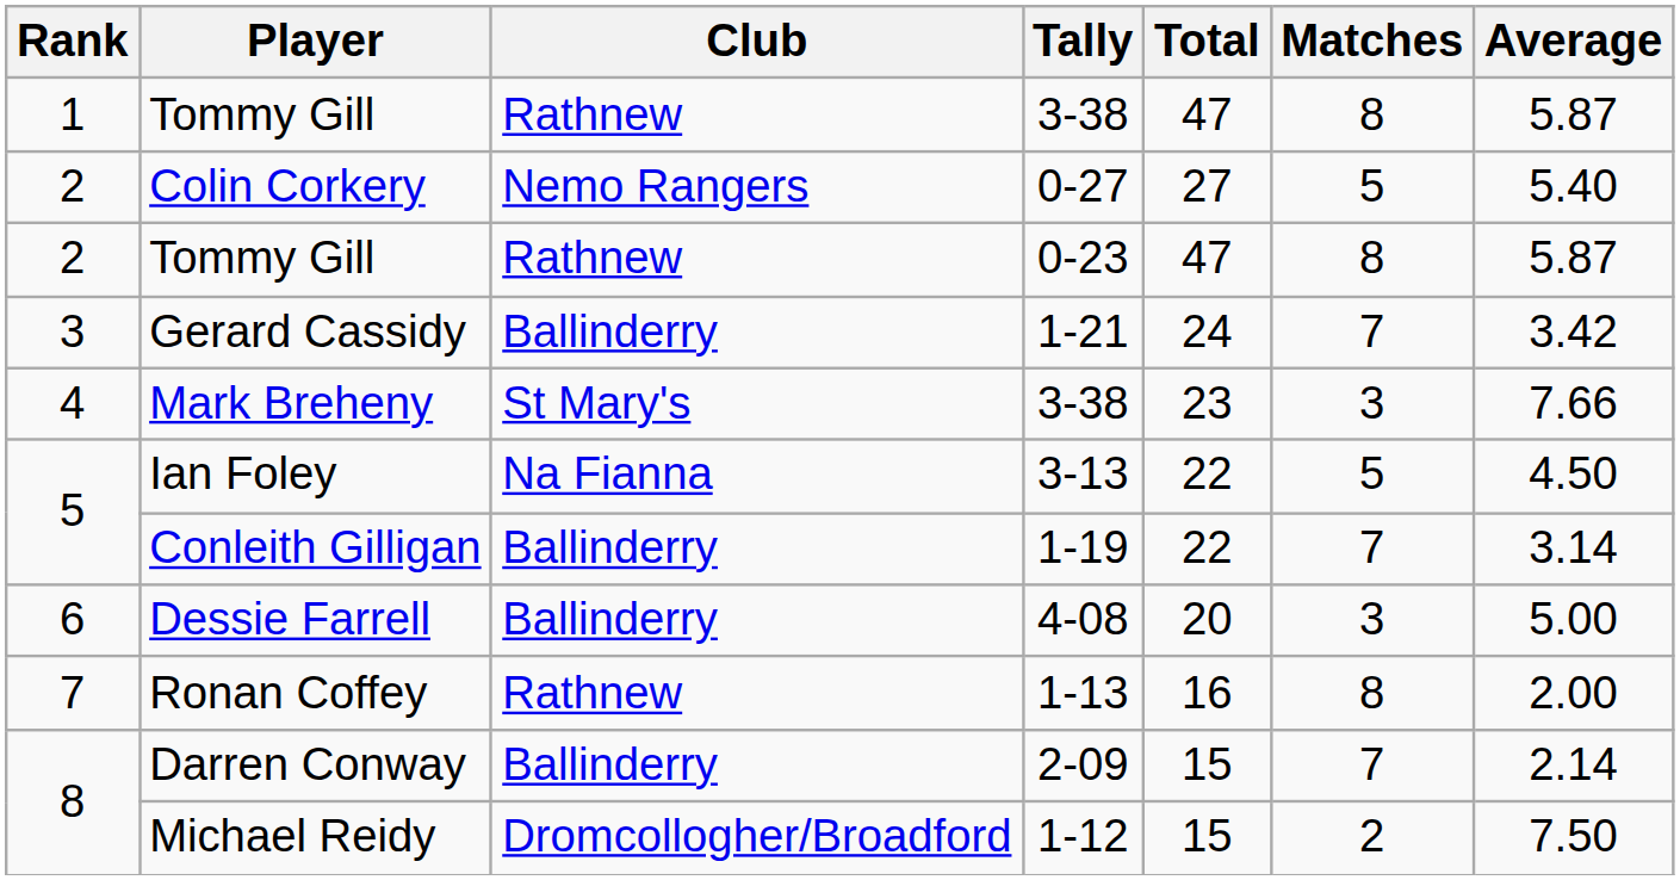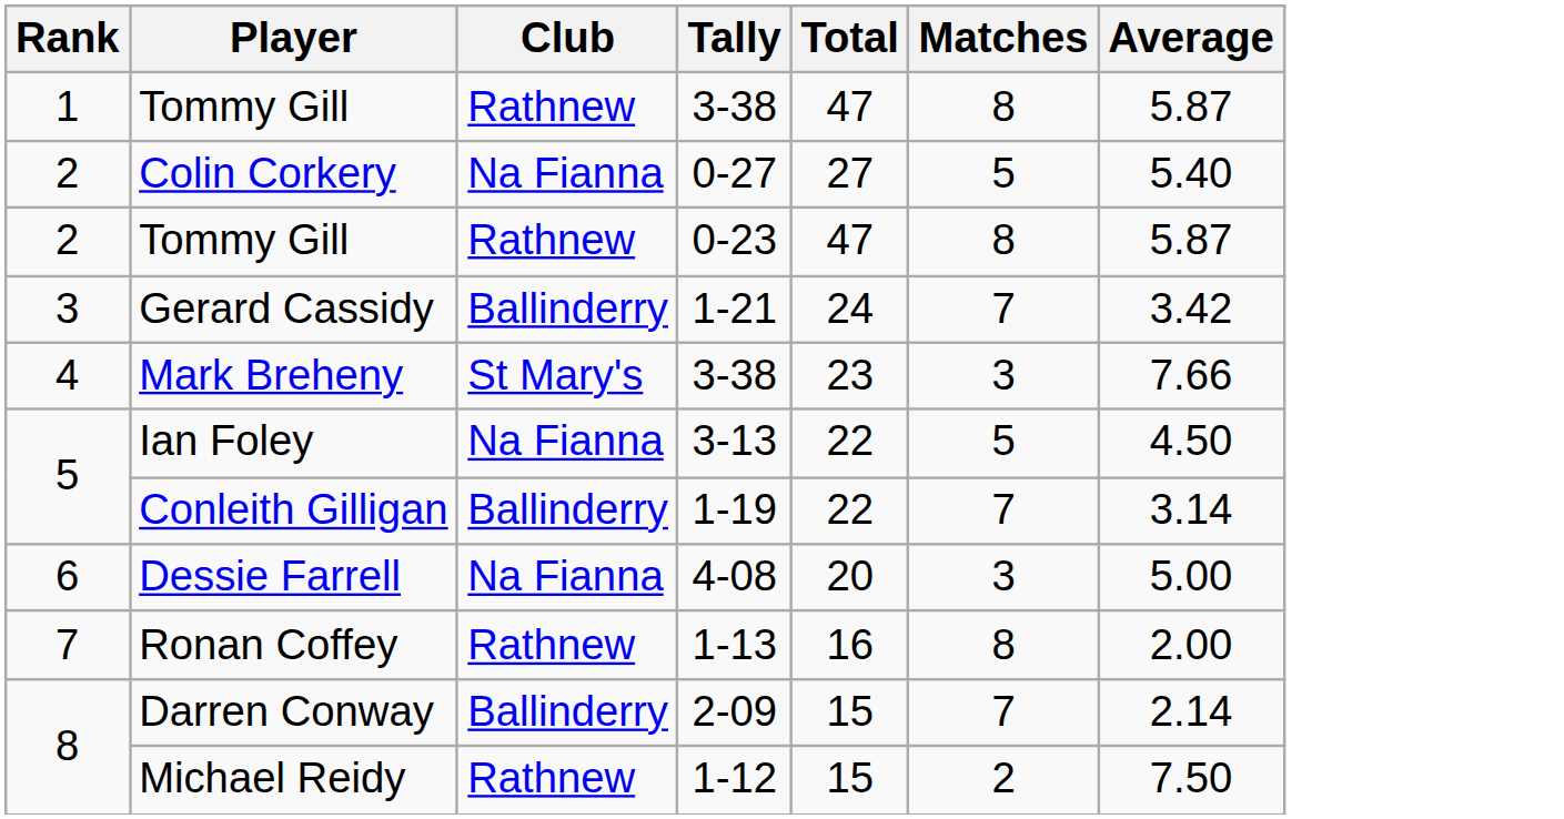Colin Corkery | Club: Nemo Rangers -> Na Fianna
Dessie Farrell | Club: Ballinderry -> Na Fianna
Michael Reidy | Club: Dromcollogher/Broadford -> Rathnew
